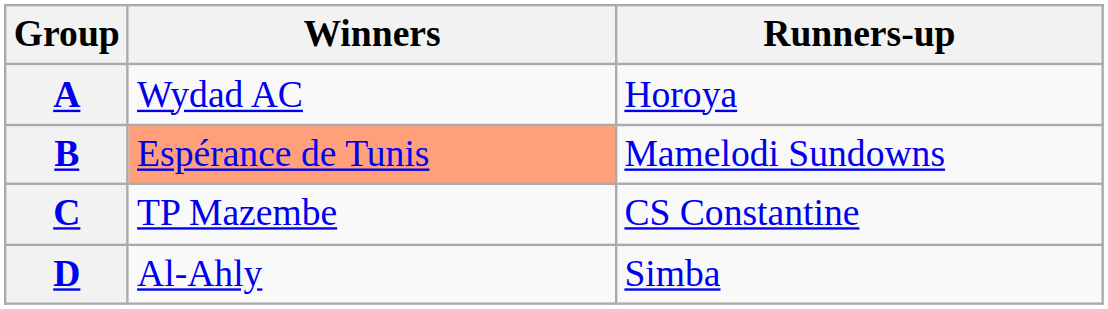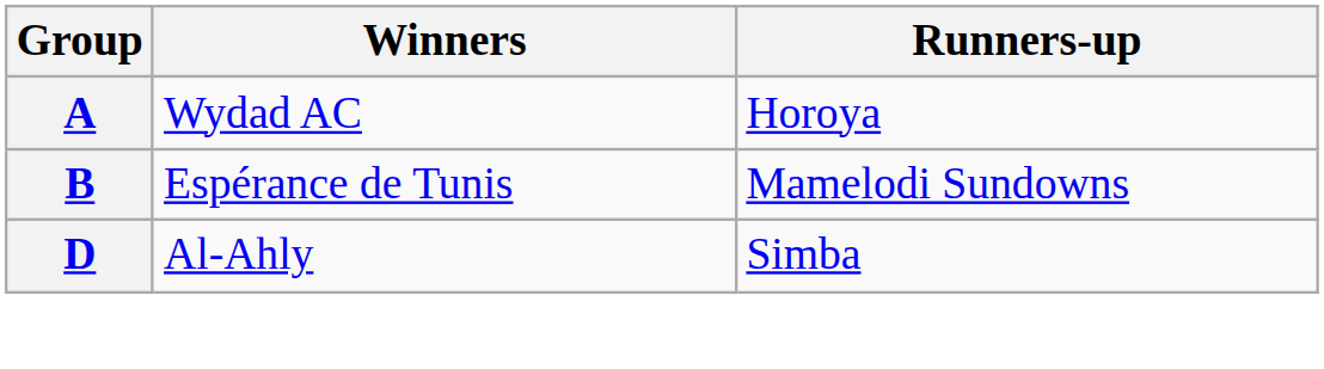B | Winners: lightsalmon background -> no background
- row: C | TP Mazembe | CS Constantine
